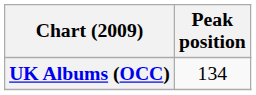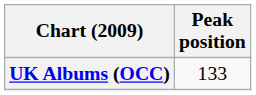UK Albums (OCC) | Peak position: 134 -> 133
